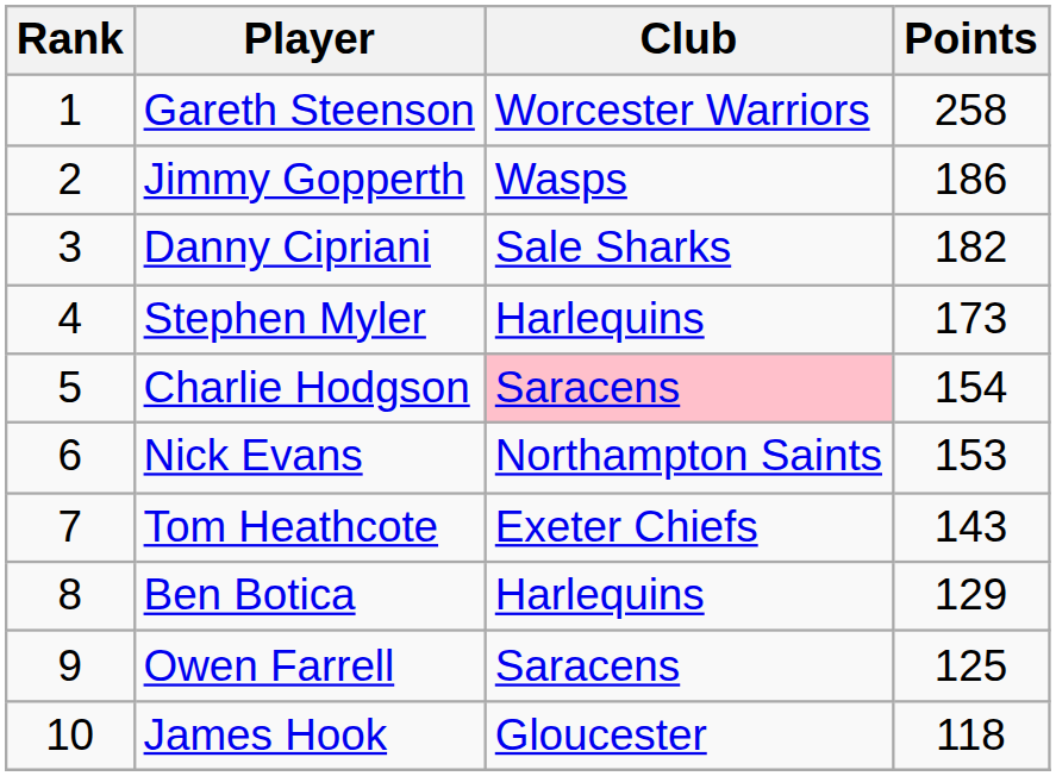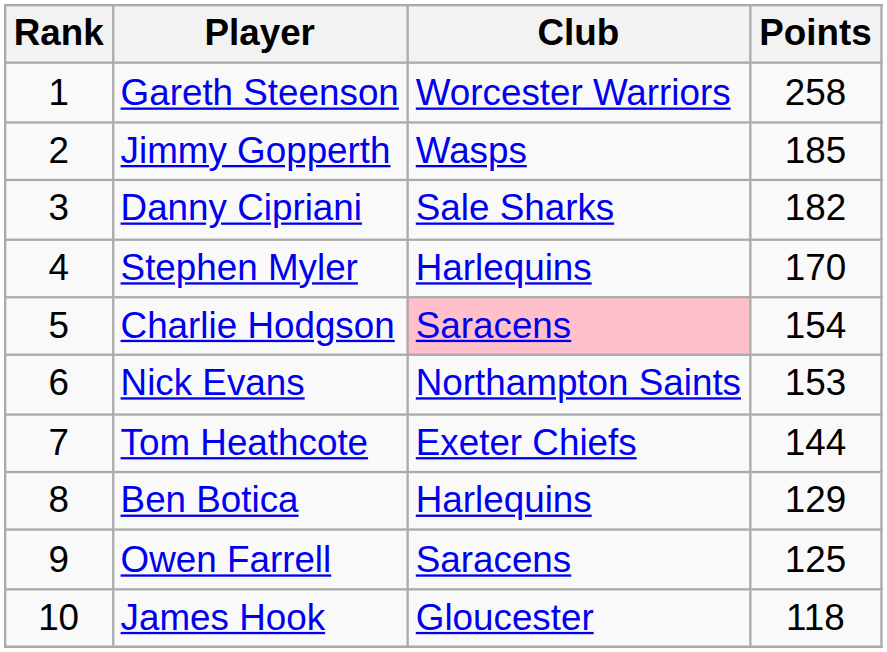Jimmy Gopperth | Points: 186 -> 185
Stephen Myler | Points: 173 -> 170
Tom Heathcote | Points: 143 -> 144
